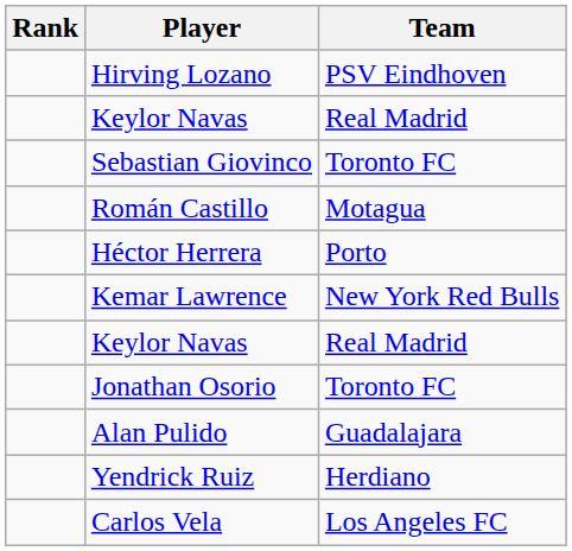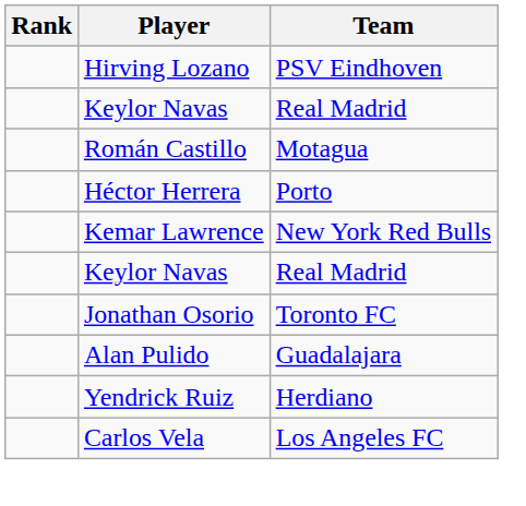- row: Sebastian Giovinco | Toronto FC
